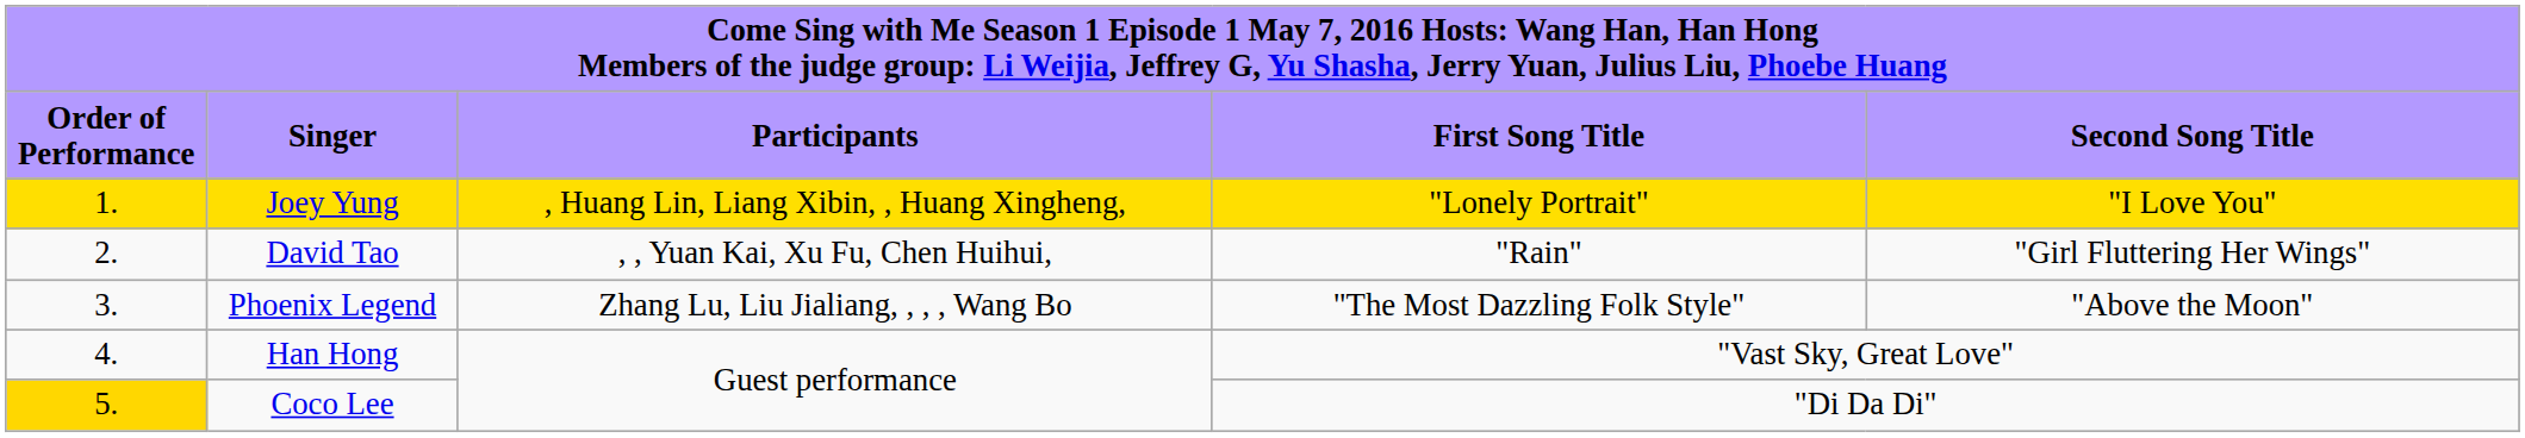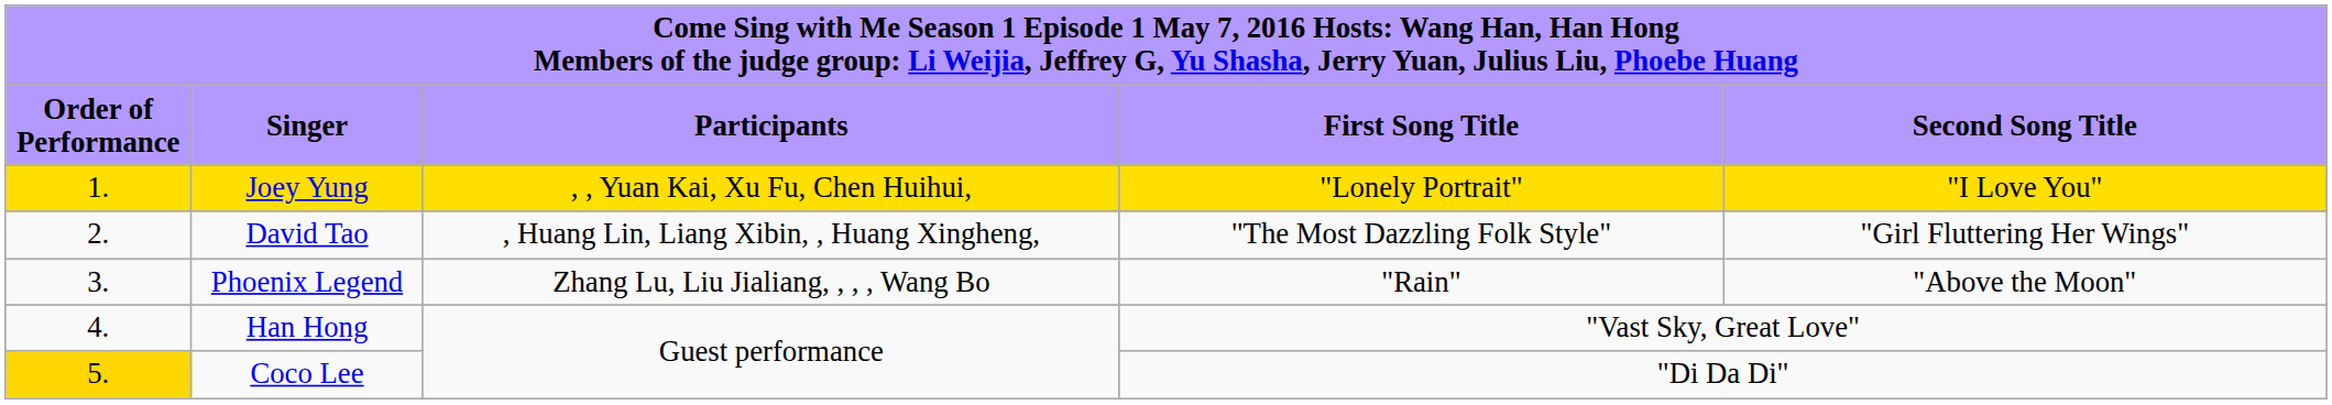Joey Yung | column 3: , Huang Lin, Liang Xibin, , Huang Xingheng, -> , , Yuan Kai, Xu Fu, Chen Huihui,
David Tao | column 3: , , Yuan Kai, Xu Fu, Chen Huihui, -> , Huang Lin, Liang Xibin, , Huang Xingheng,
David Tao | column 4: "Rain" -> "The Most Dazzling Folk Style"
Phoenix Legend | column 4: "The Most Dazzling Folk Style" -> "Rain"
